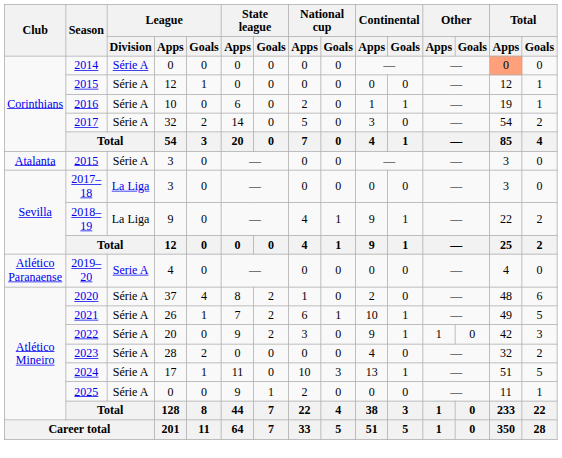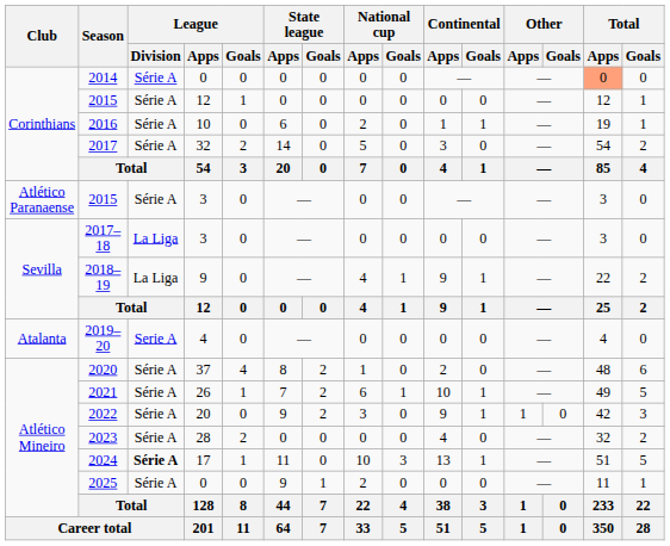2015 / 3 | Club: Atalanta -> Atlético Paranaense
2019–20 | Club: Atlético Paranaense -> Atalanta
2024 | League / Division: normal -> bold
